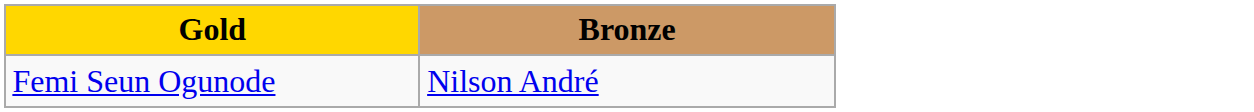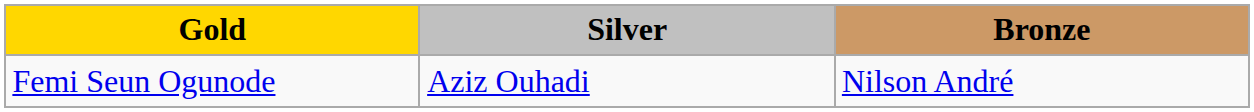+ column: Silver | Aziz Ouhadi
